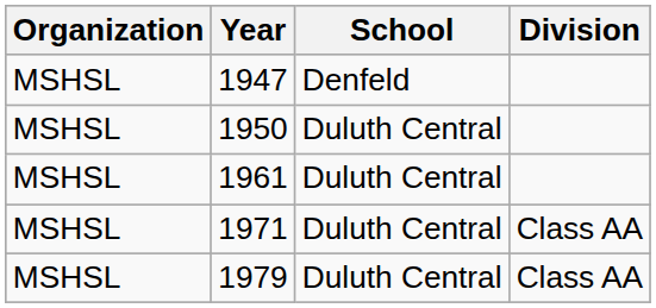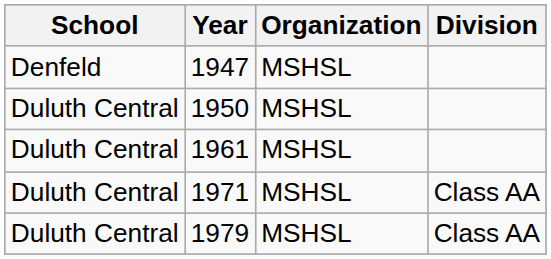columns swapped: School <-> Organization
